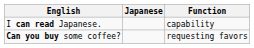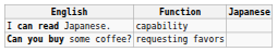columns swapped: Japanese <-> Function
